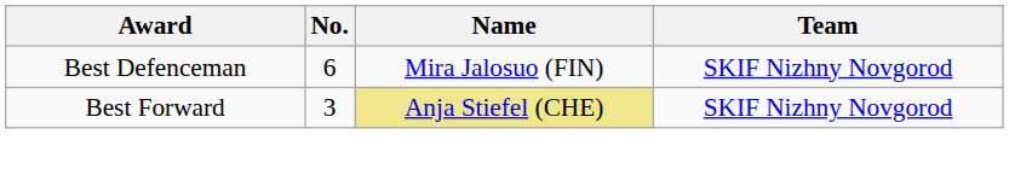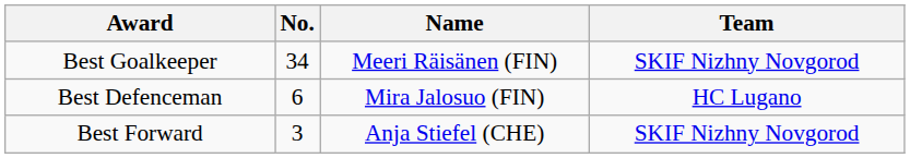+ row: Best Goalkeeper | 34 | Meeri Räisänen (FIN) | SKIF Nizhny Novgorod
Best Defenceman | Team: SKIF Nizhny Novgorod -> HC Lugano
Best Forward | Name: khaki background -> no background
